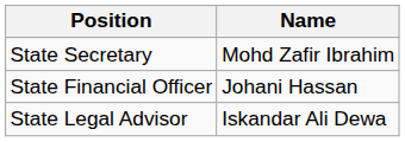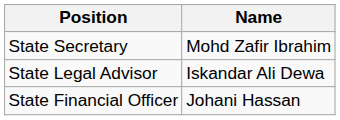rows swapped: State Financial Officer <-> State Legal Advisor
